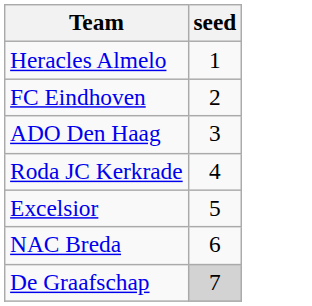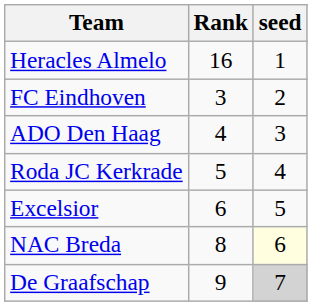+ column: Rank | 16 | 3 | 4 | 5 | 6 | 8 | 9
NAC Breda | seed: no background -> lightyellow background
